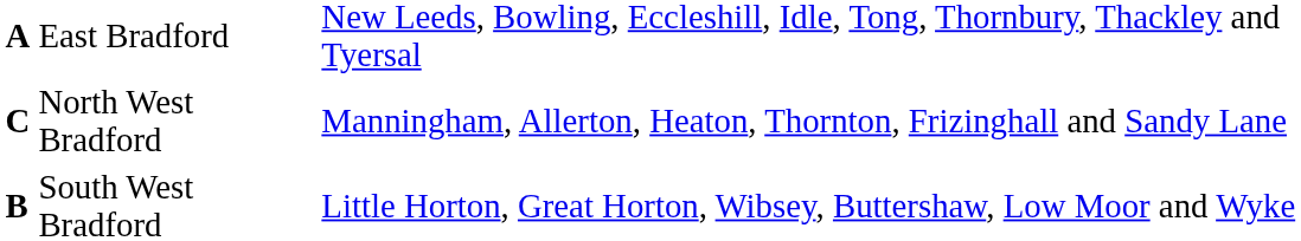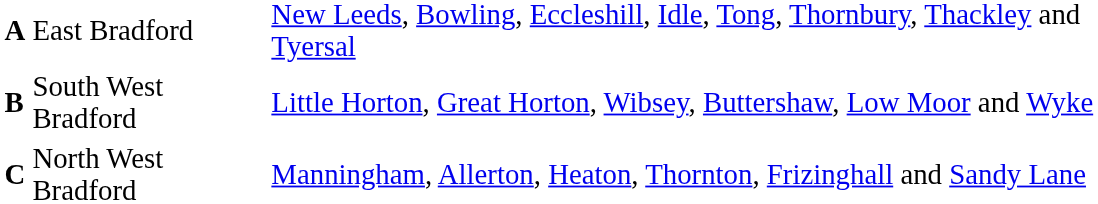rows swapped: South West Bradford <-> North West Bradford
